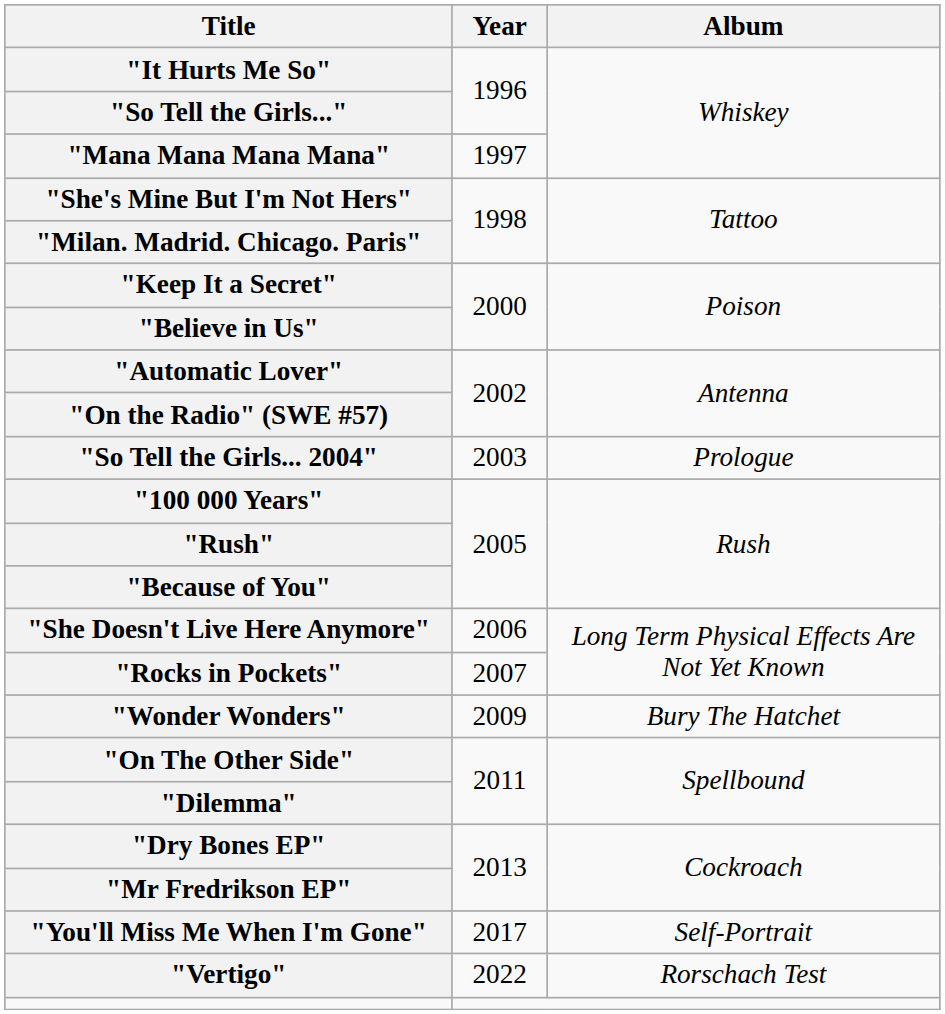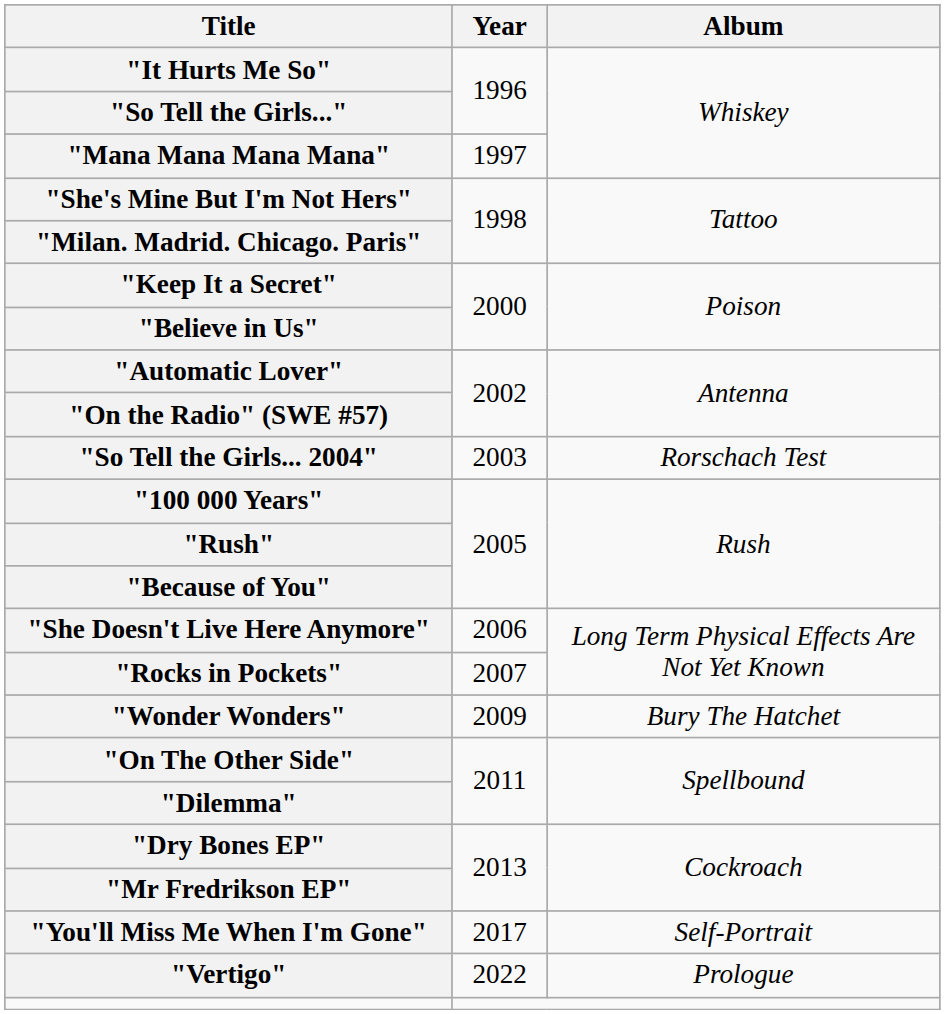"So Tell the Girls... 2004" | Album: Prologue -> Rorschach Test
"Vertigo" | Album: Rorschach Test -> Prologue
